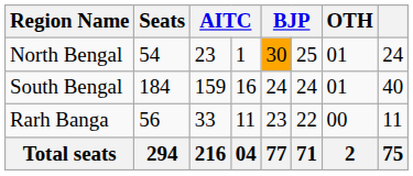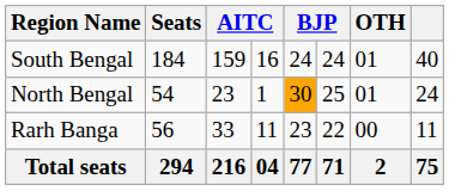rows swapped: North Bengal <-> South Bengal
